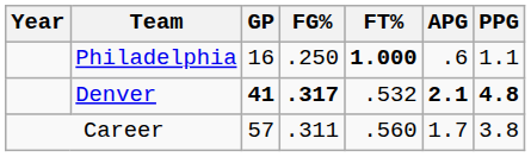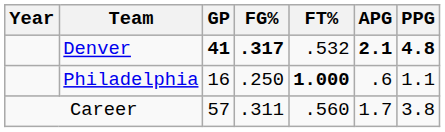rows swapped: Denver <-> Philadelphia
